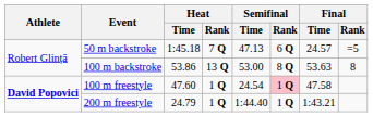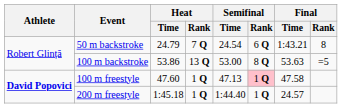50 m backstroke | Heat / Time: 1:45.18 -> 24.79
50 m backstroke | Semifinal / Time: 47.13 -> 24.54
50 m backstroke | Final / Time: 24.57 -> 1:43.21
50 m backstroke | Final / Rank: =5 -> 8
100 m backstroke | Final / Rank: 8 -> =5
100 m freestyle | Semifinal / Time: 24.54 -> 47.13
200 m freestyle | Heat / Time: 24.79 -> 1:45.18
200 m freestyle | Final / Time: 1:43.21 -> 24.57
